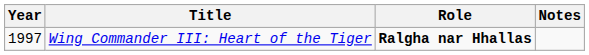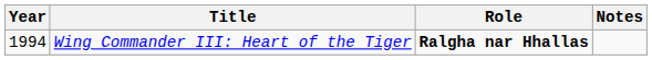Wing Commander III: Heart of the Tiger | Year: 1997 -> 1994
